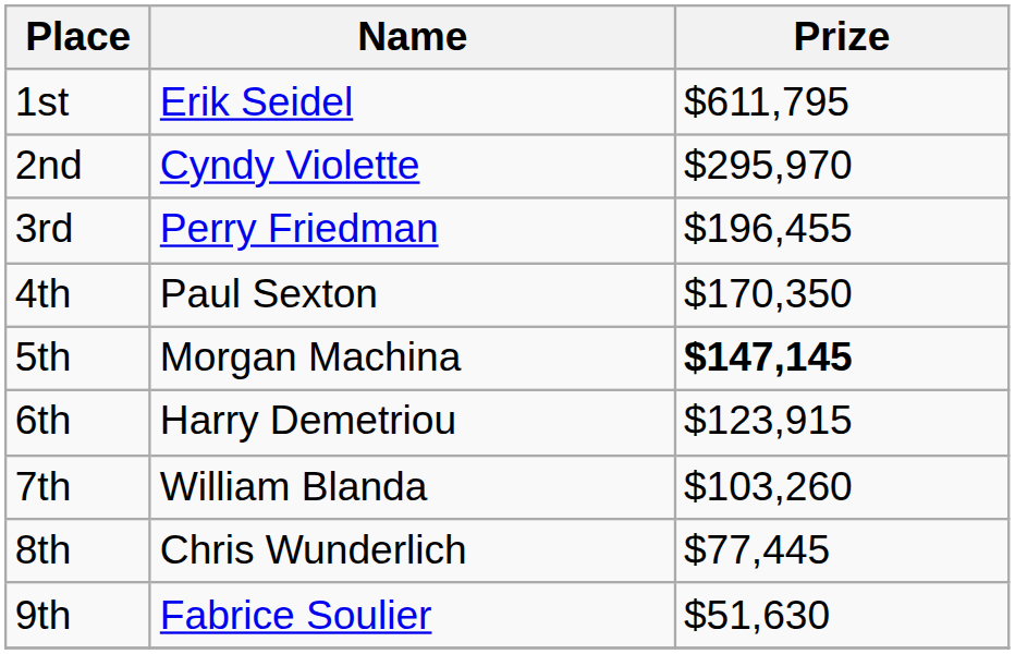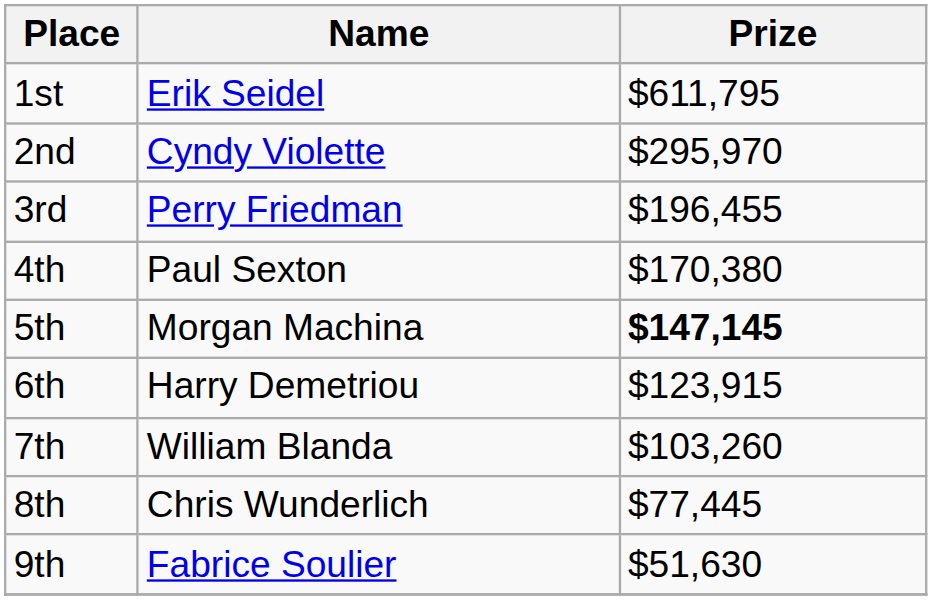4th | Prize: $170,350 -> $170,380
